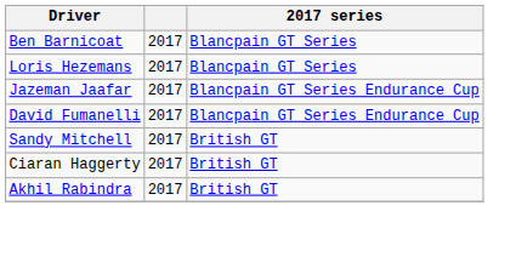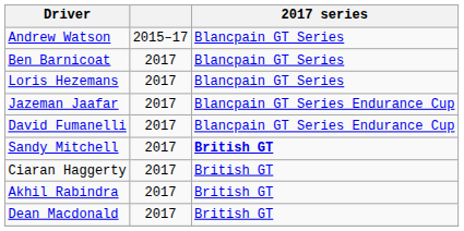+ row: Andrew Watson | 2015–17 | Blancpain GT Series
Sandy Mitchell | 2017 series: normal -> bold
+ row: Dean Macdonald | 2017 | British GT
